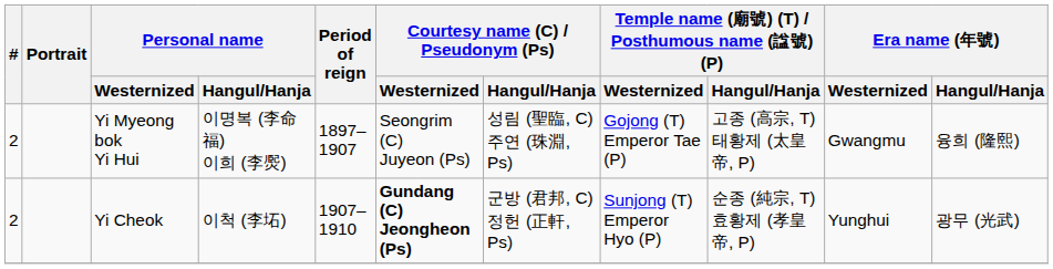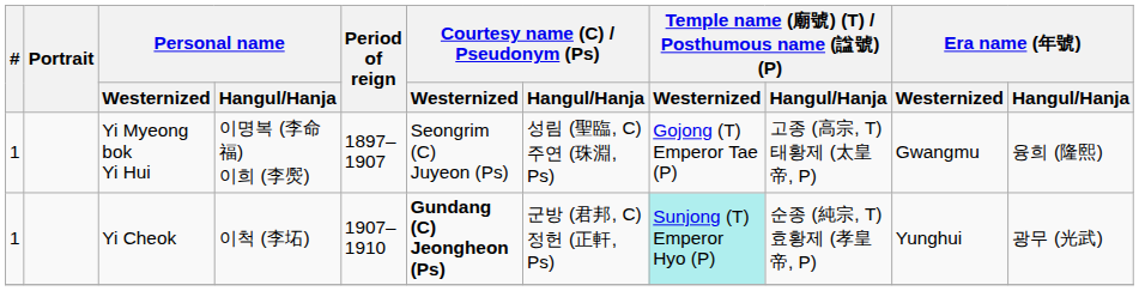Yi Myeong bok Yi Hui | #: 2 -> 1
Yi Cheok | #: 2 -> 1
Yi Cheok | column 8: no background -> paleturquoise background
